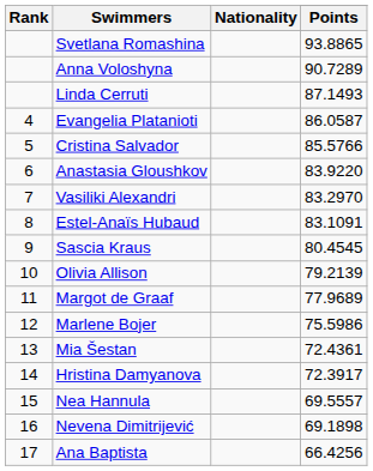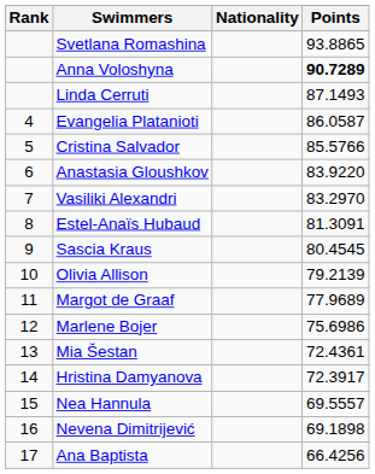Anna Voloshyna | Points: normal -> bold
Estel-Anaïs Hubaud | Points: 83.1091 -> 81.3091
Marlene Bojer | Points: 75.5986 -> 75.6986
